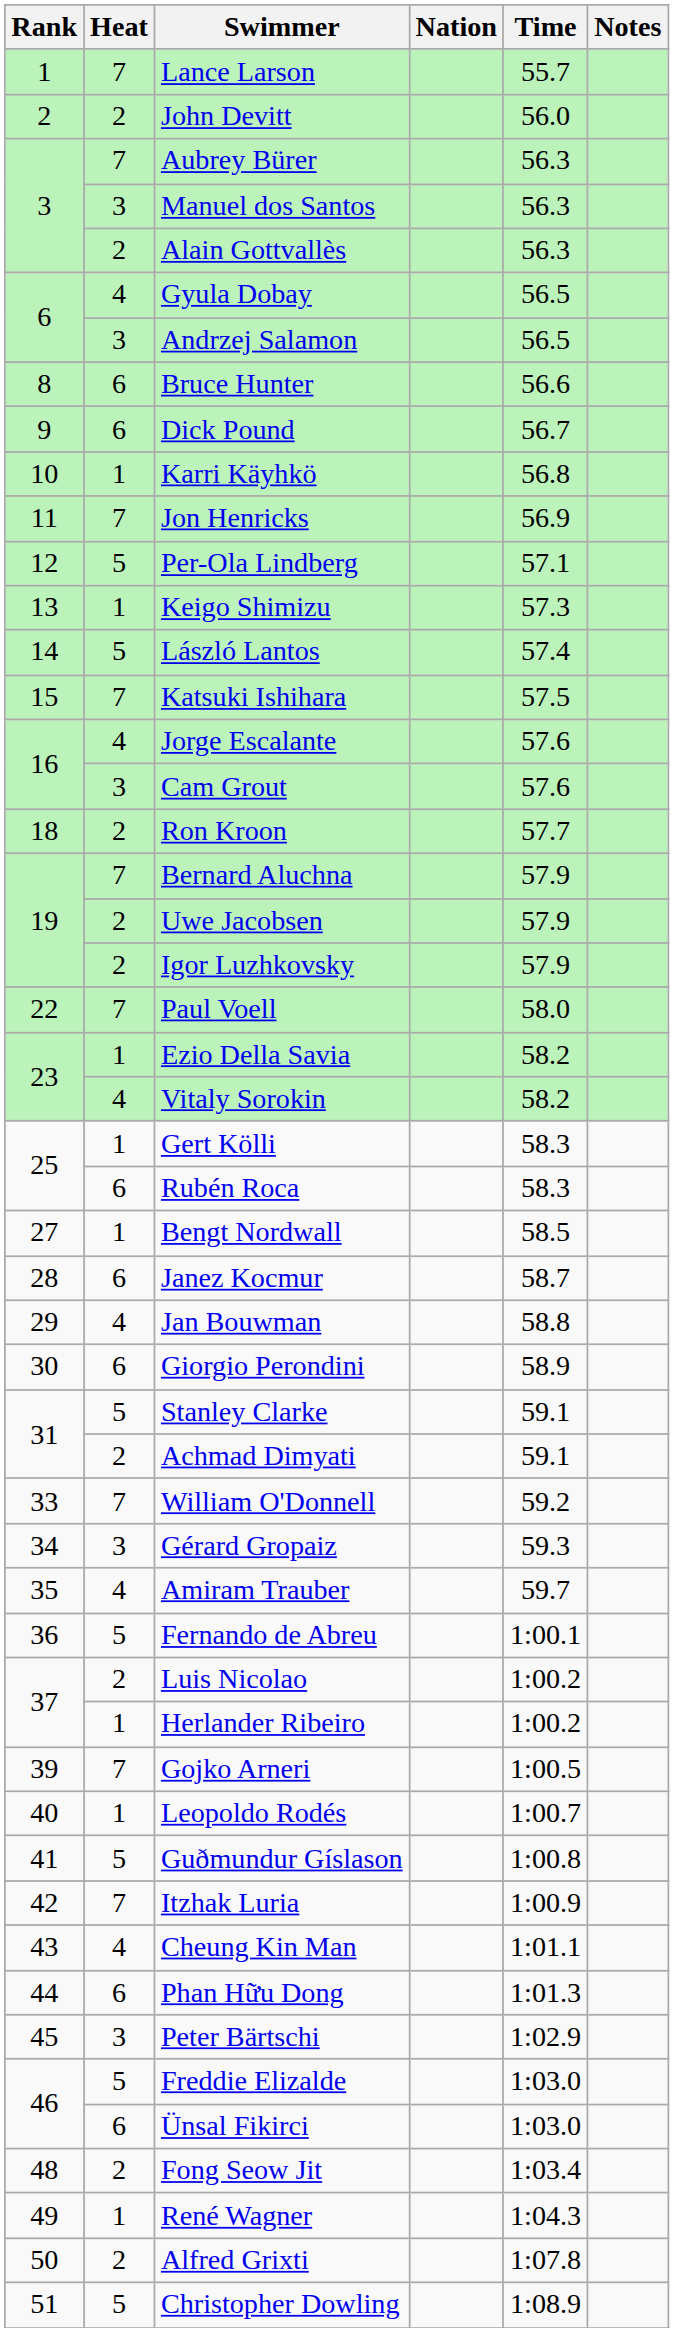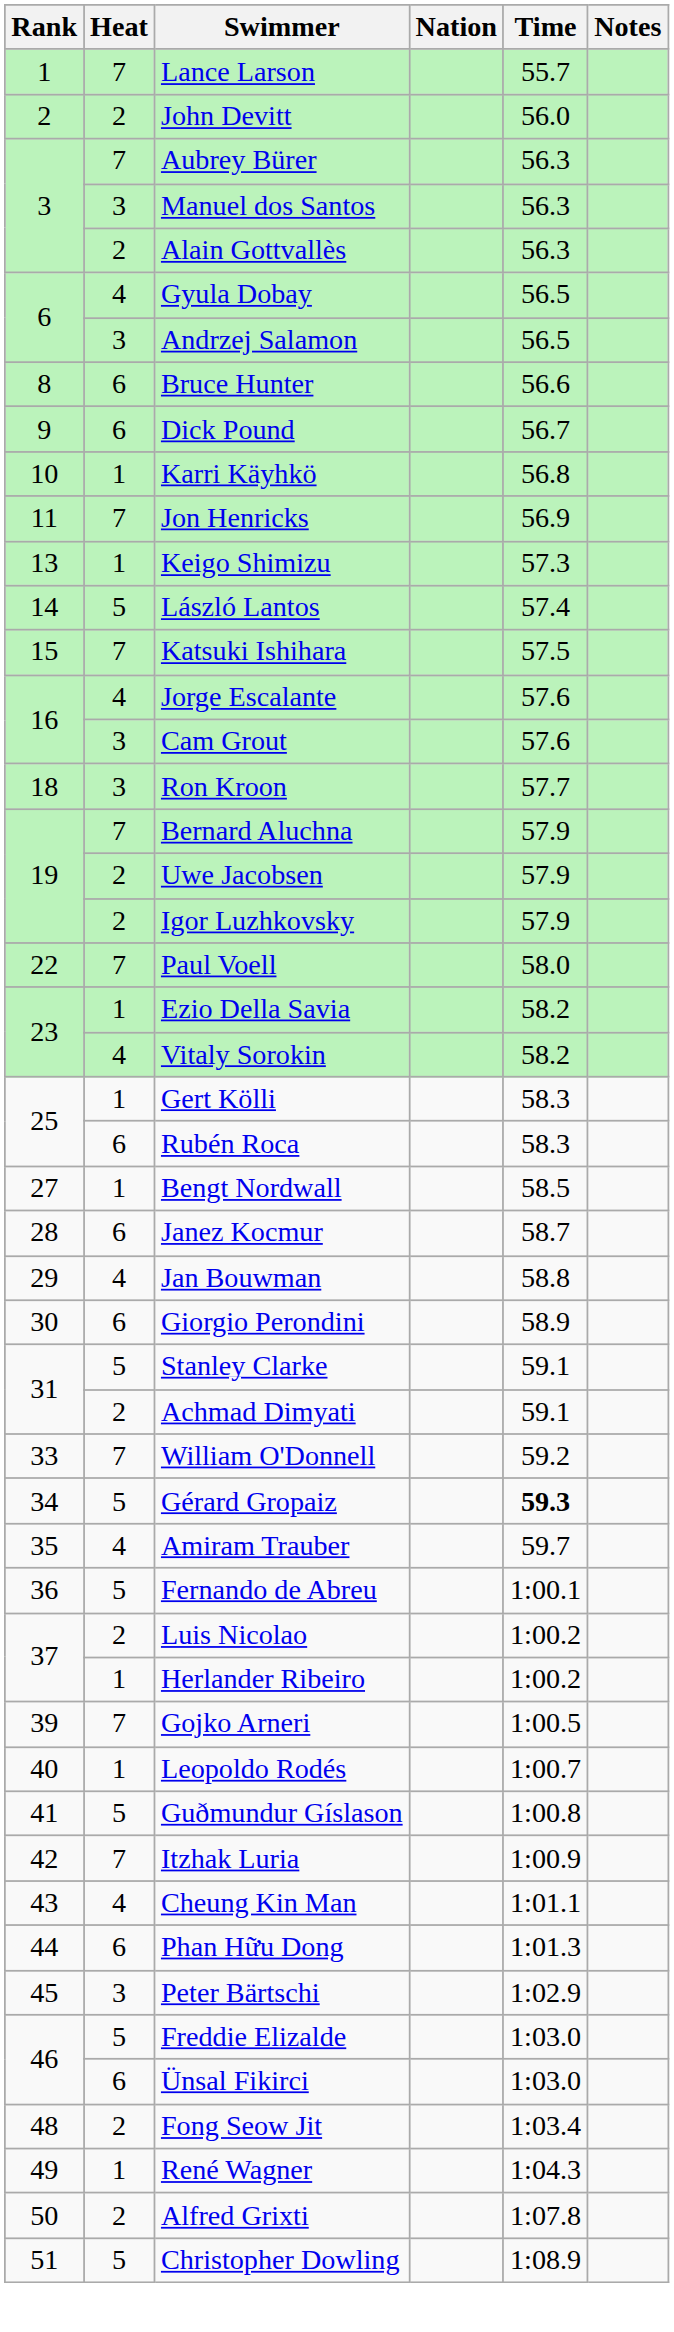- row: 12 | 5 | Per-Ola Lindberg | 57.1
Ron Kroon | Heat: 2 -> 3
Gérard Gropaiz | Heat: 3 -> 5
Gérard Gropaiz | Time: normal -> bold
